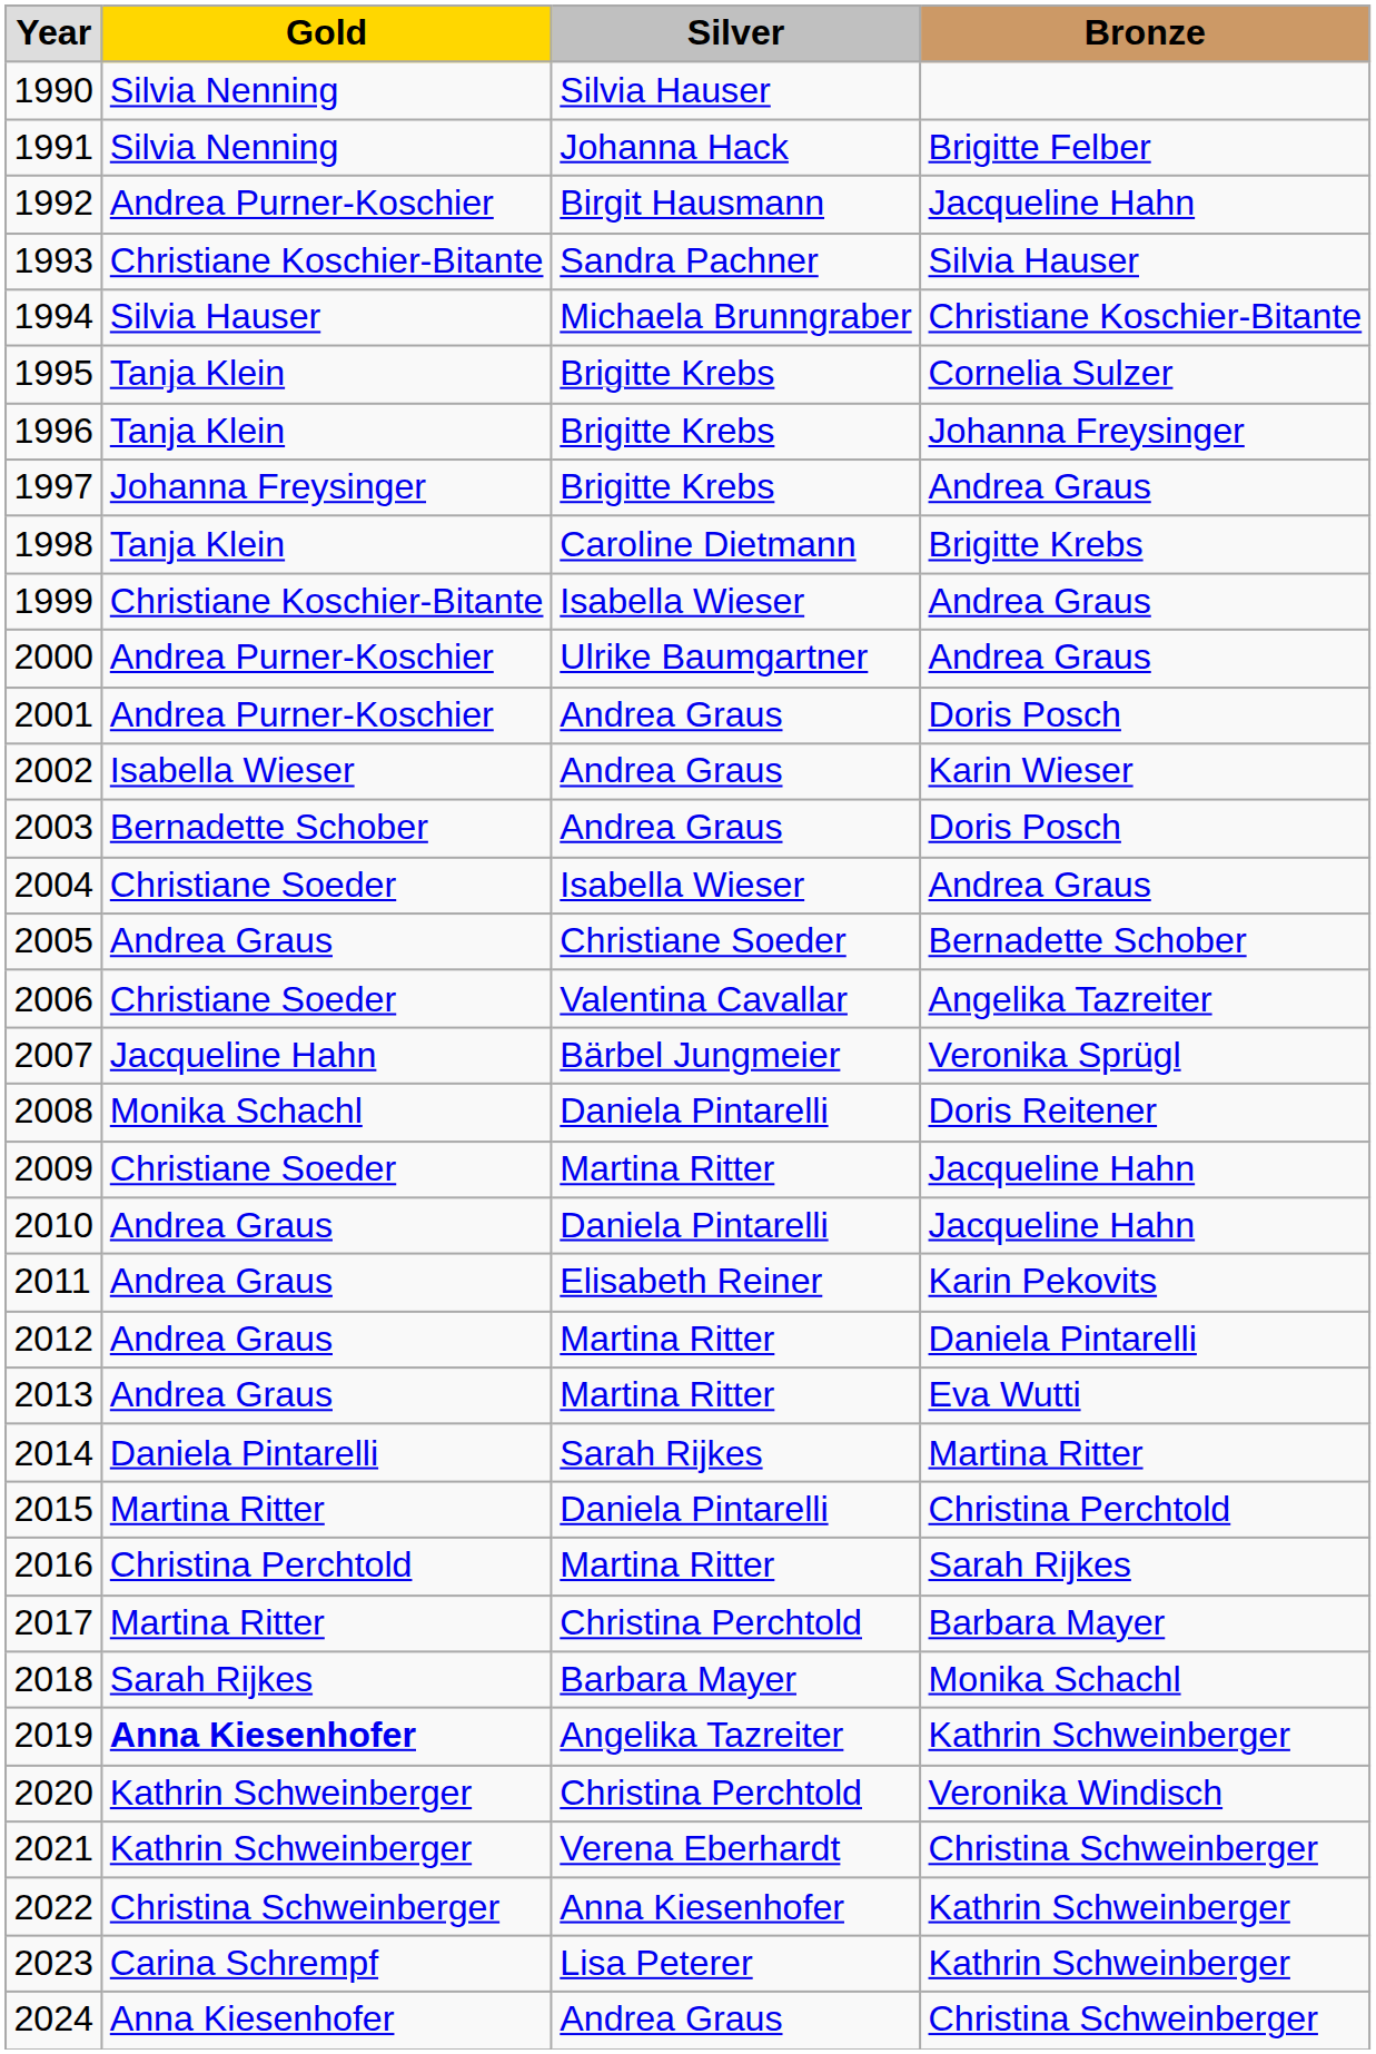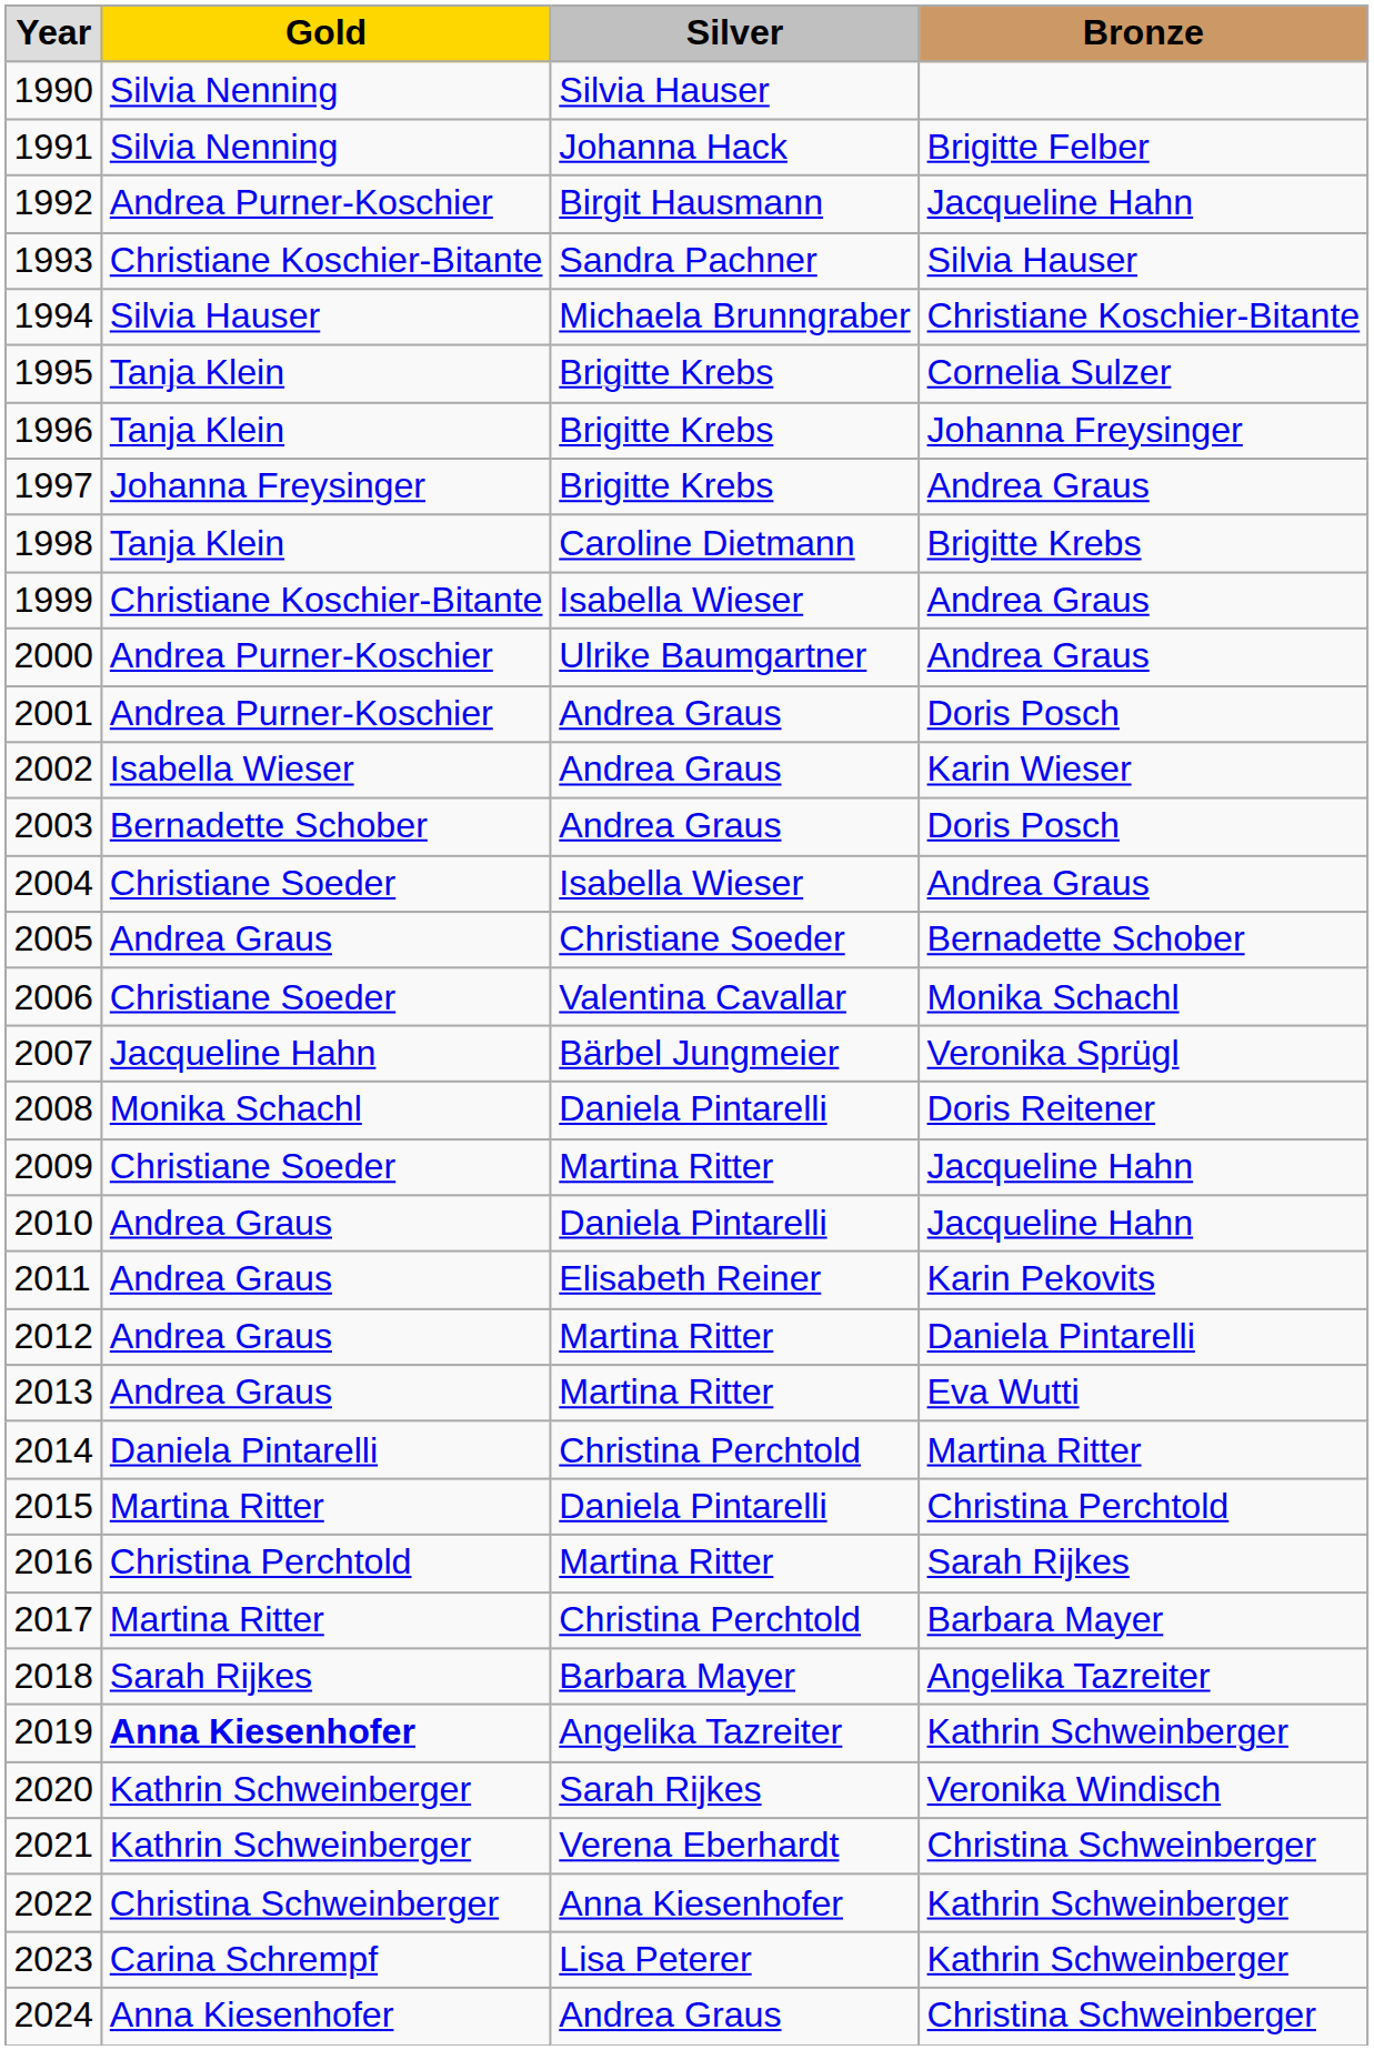2006 | Bronze: Angelika Tazreiter -> Monika Schachl
2014 | Silver: Sarah Rijkes -> Christina Perchtold
2018 | Bronze: Monika Schachl -> Angelika Tazreiter
2020 | Silver: Christina Perchtold -> Sarah Rijkes
